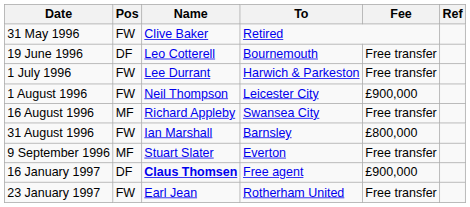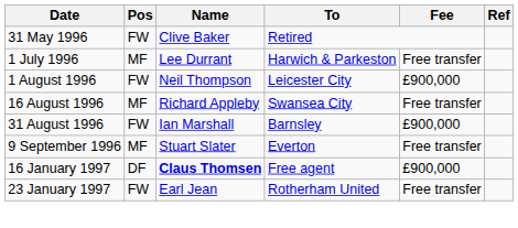- row: 19 June 1996 | DF | Leo Cotterell | Bournemouth | Free transfer
1 July 1996 | Pos: FW -> MF
31 August 1996 | Fee: £800,000 -> £900,000
